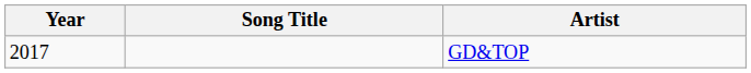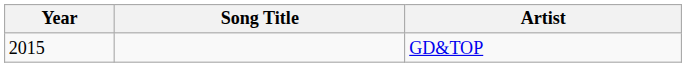GD&TOP | Year: 2017 -> 2015
